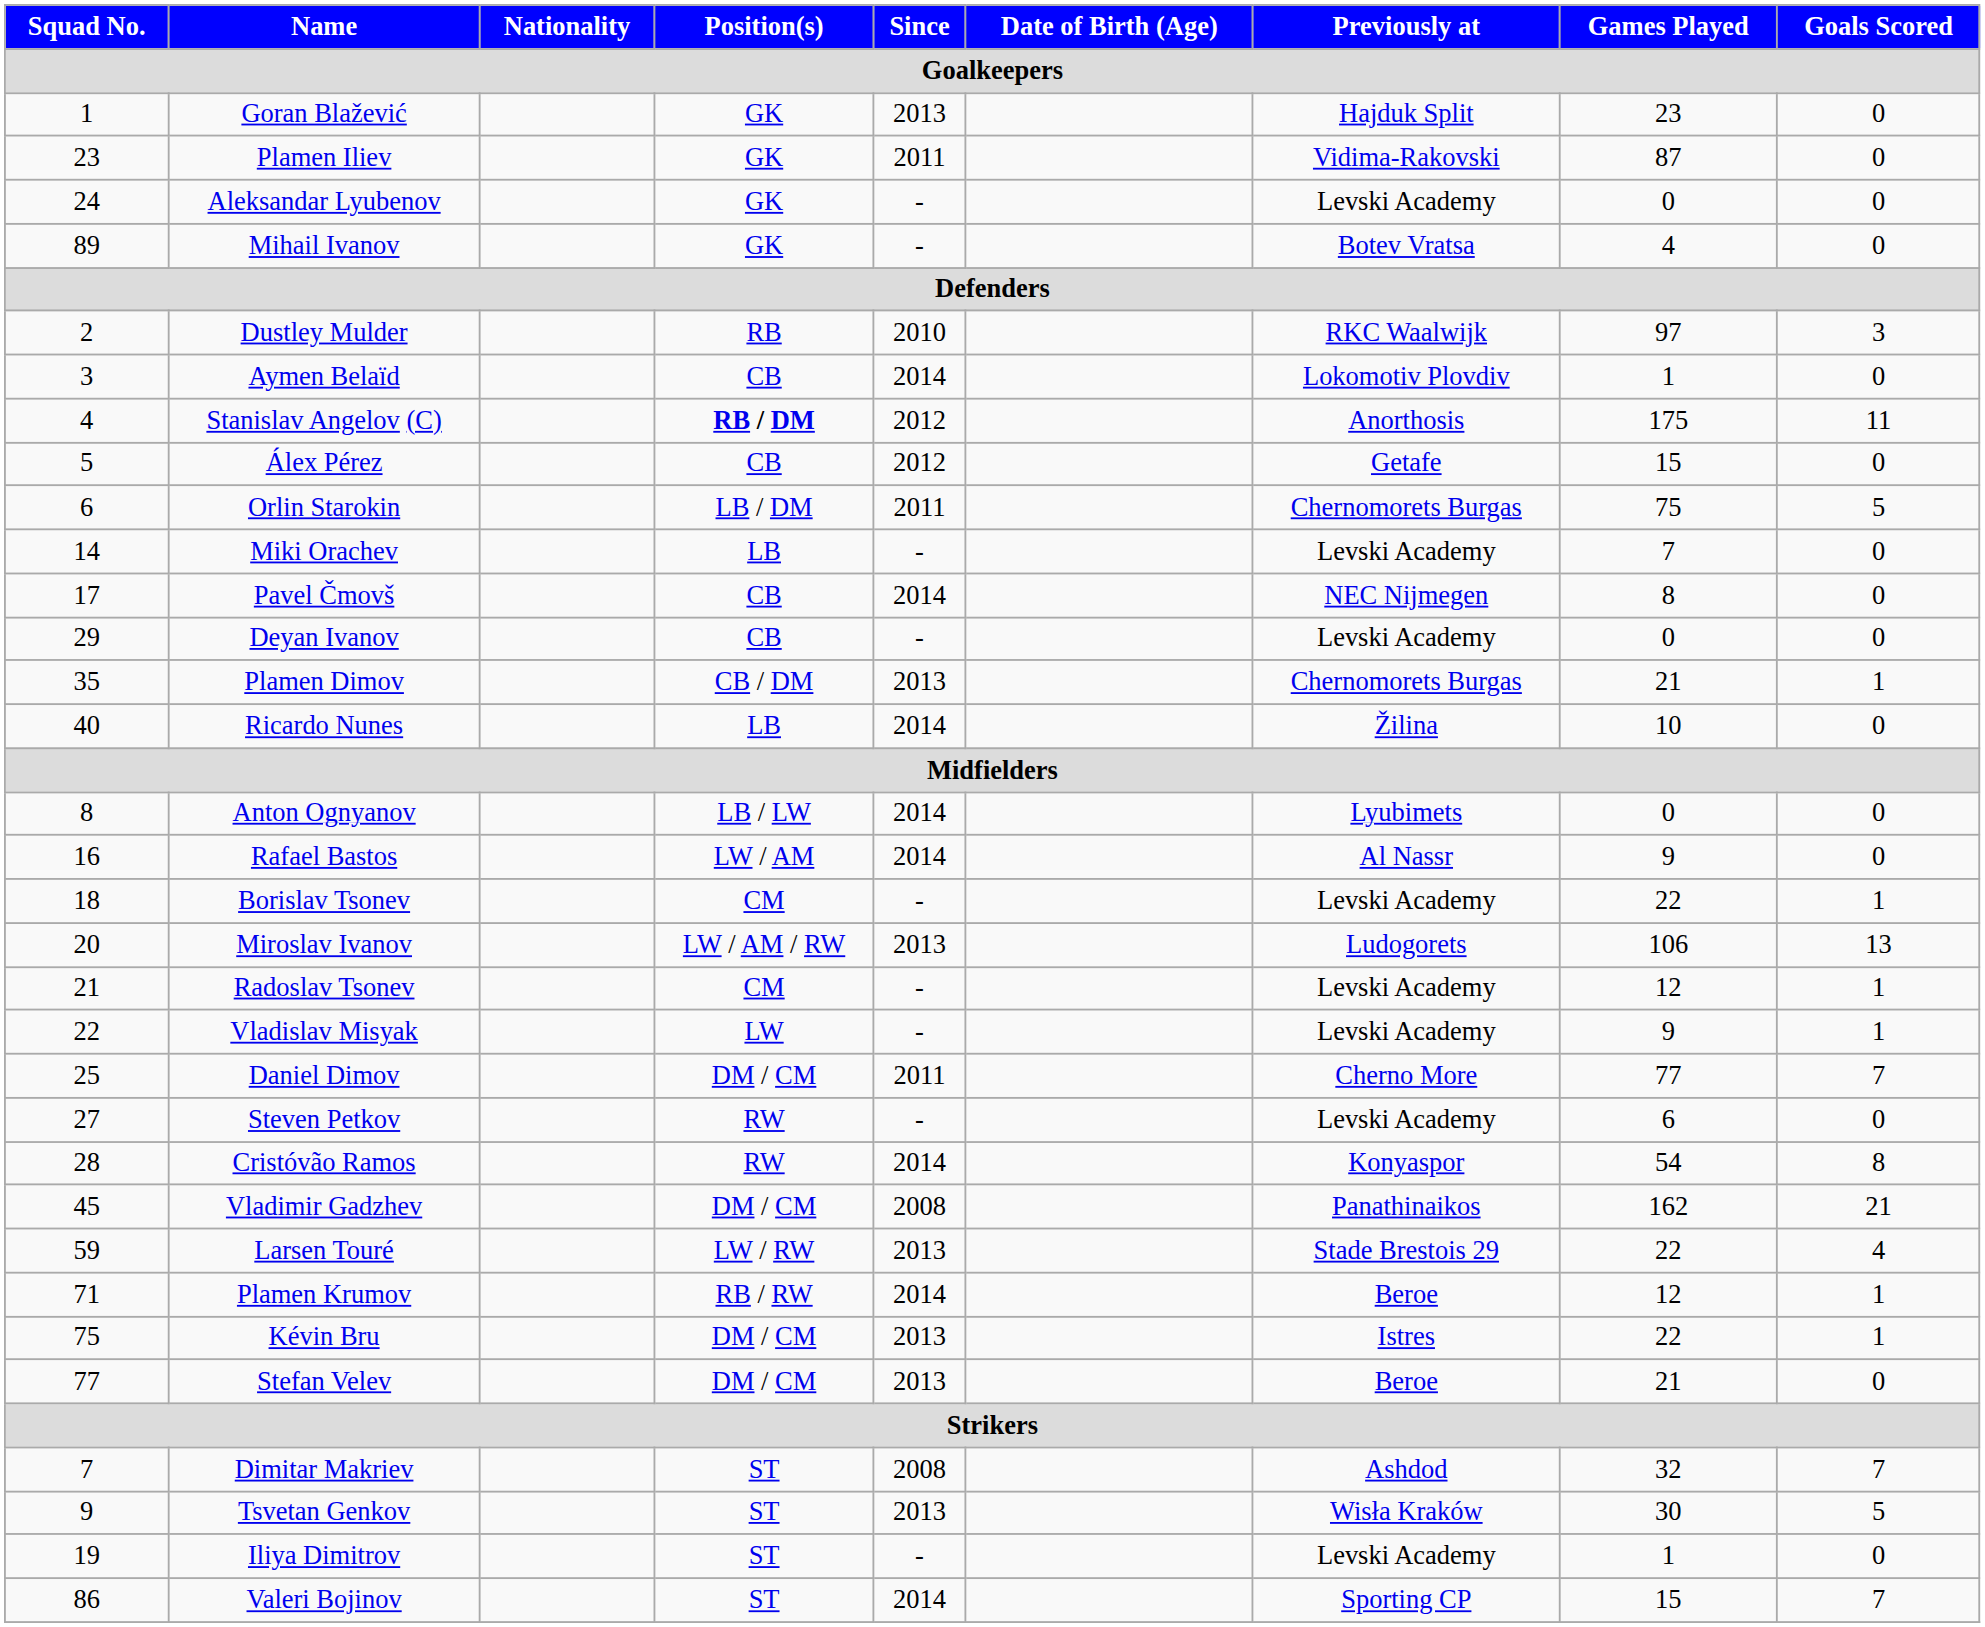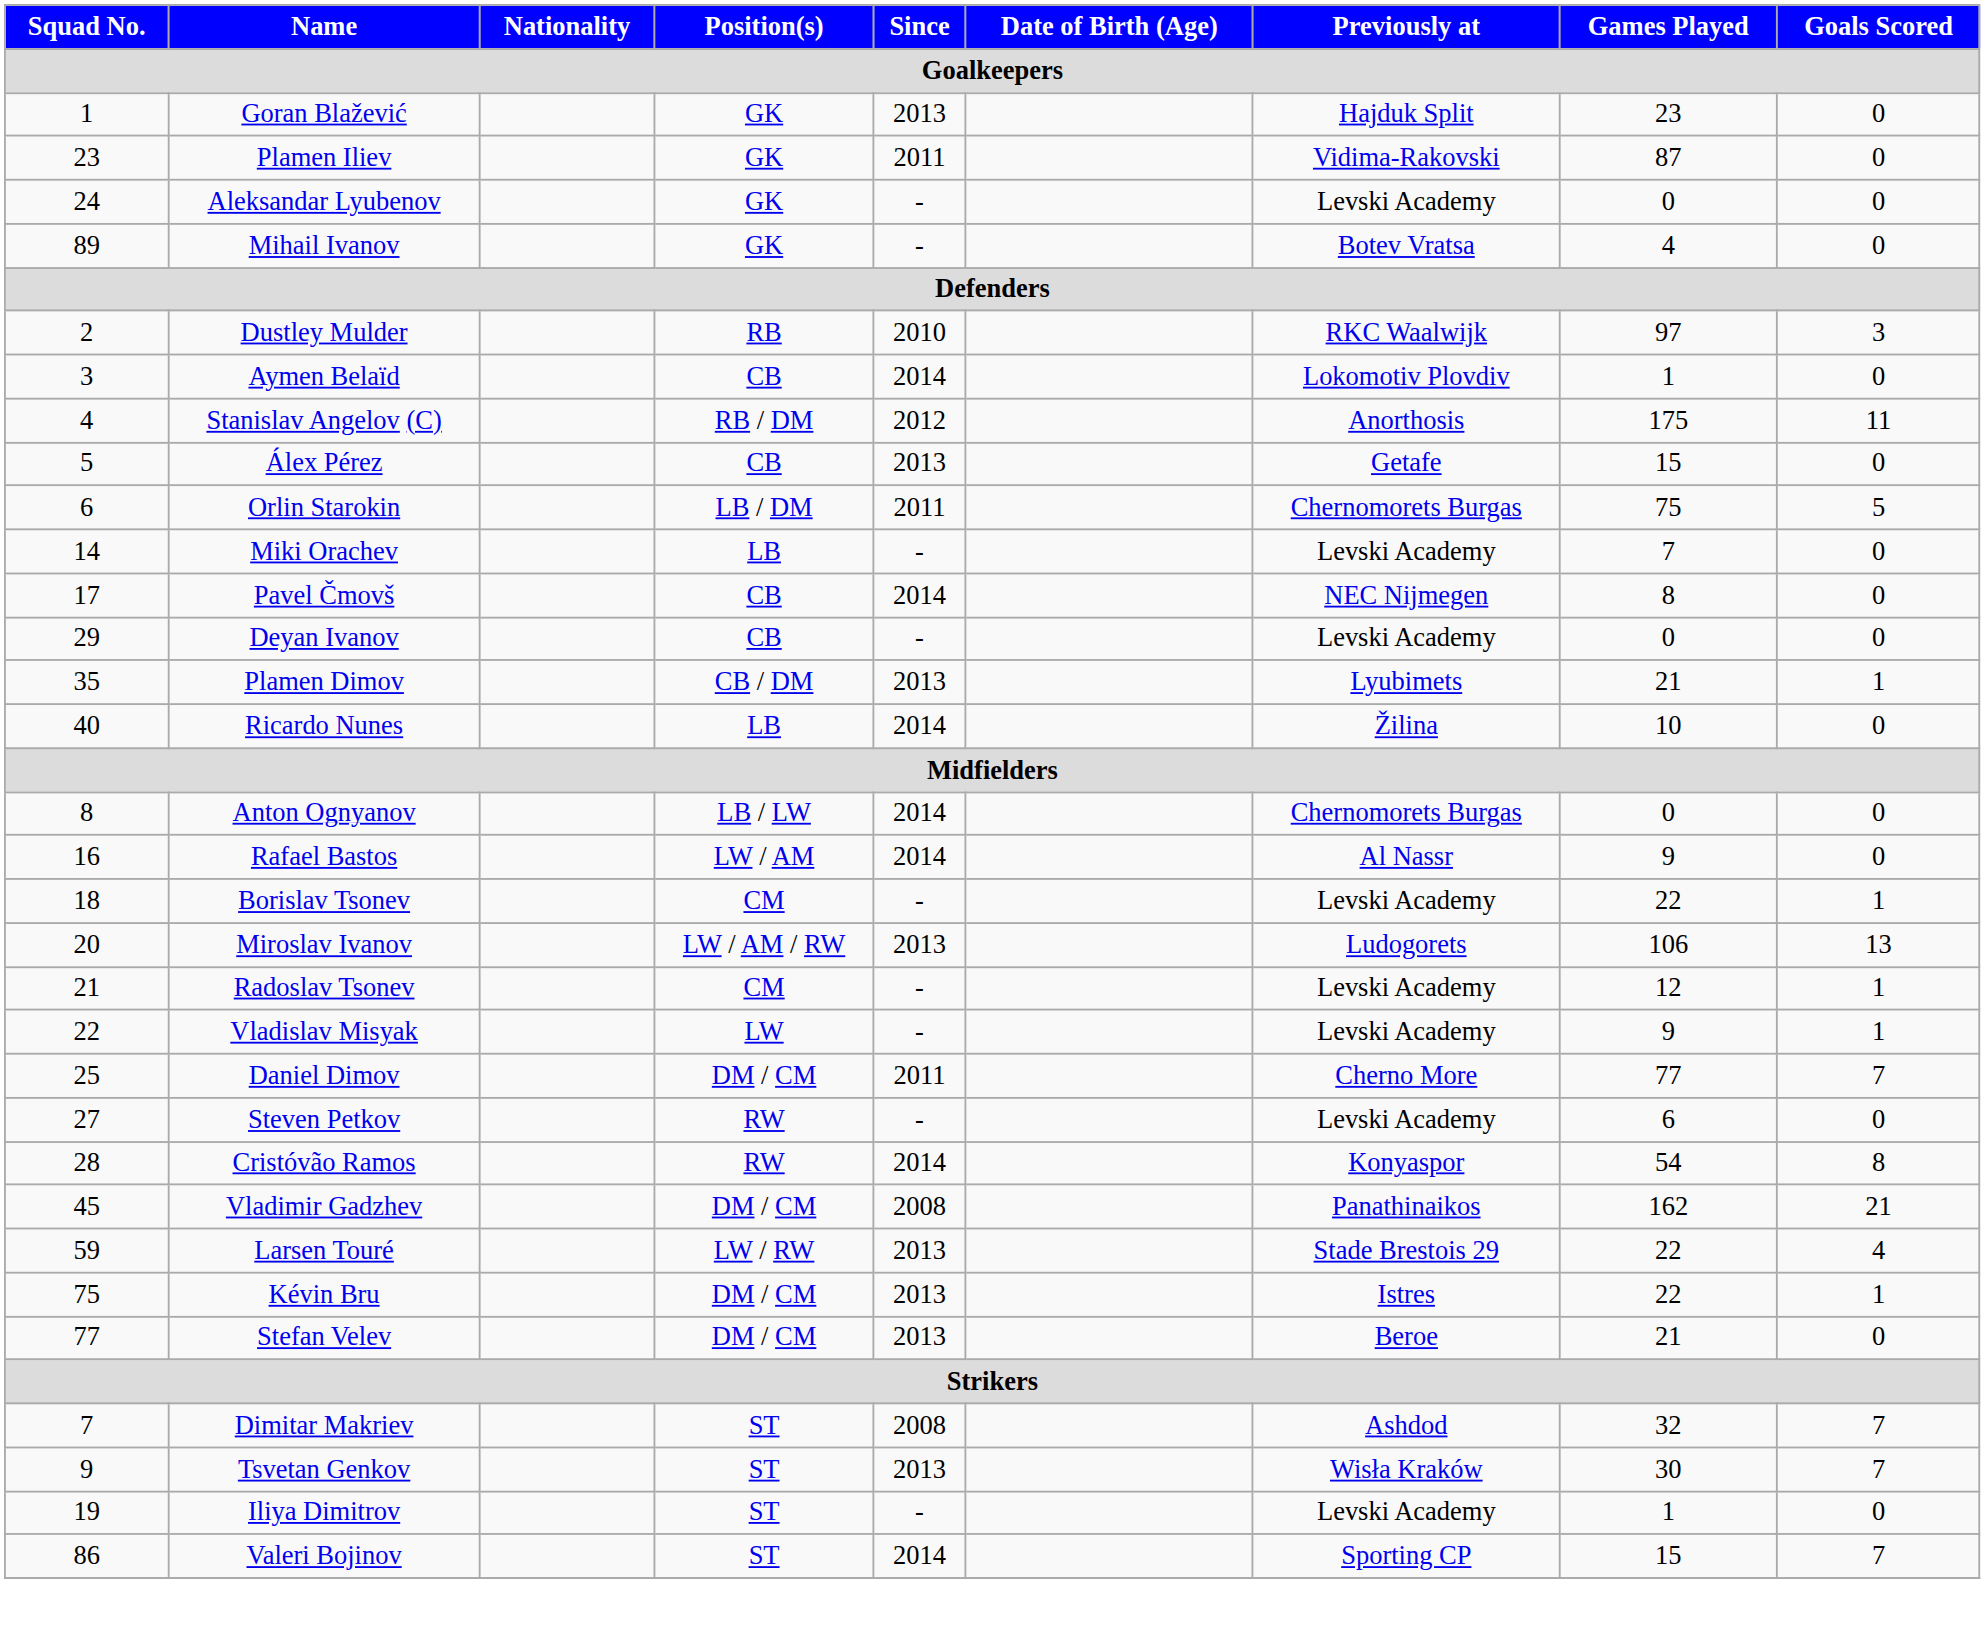Stanislav Angelov (C) | Position(s): bold -> normal
Álex Pérez | Since: 2012 -> 2013
Plamen Dimov | Previously at: Chernomorets Burgas -> Lyubimets
Anton Ognyanov | Previously at: Lyubimets -> Chernomorets Burgas
- row: 71 | Plamen Krumov | RB / RW | 2014 | Beroe | 12 | 1
Tsvetan Genkov | Goals Scored: 5 -> 7
